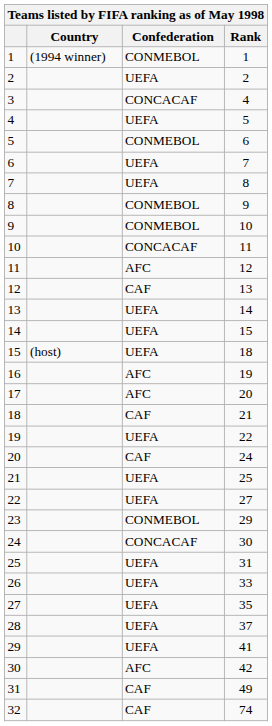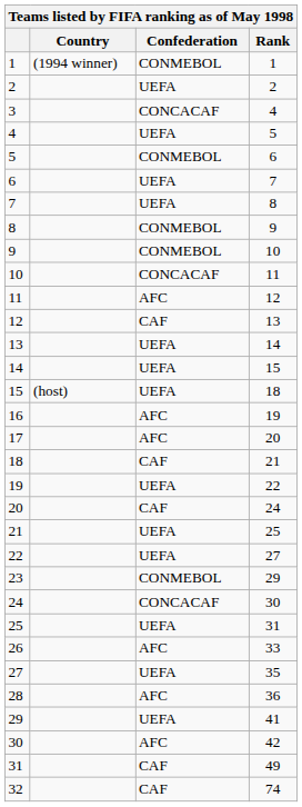26 | Confederation: UEFA -> AFC
28 | Confederation: UEFA -> AFC
28 | Rank: 37 -> 36
